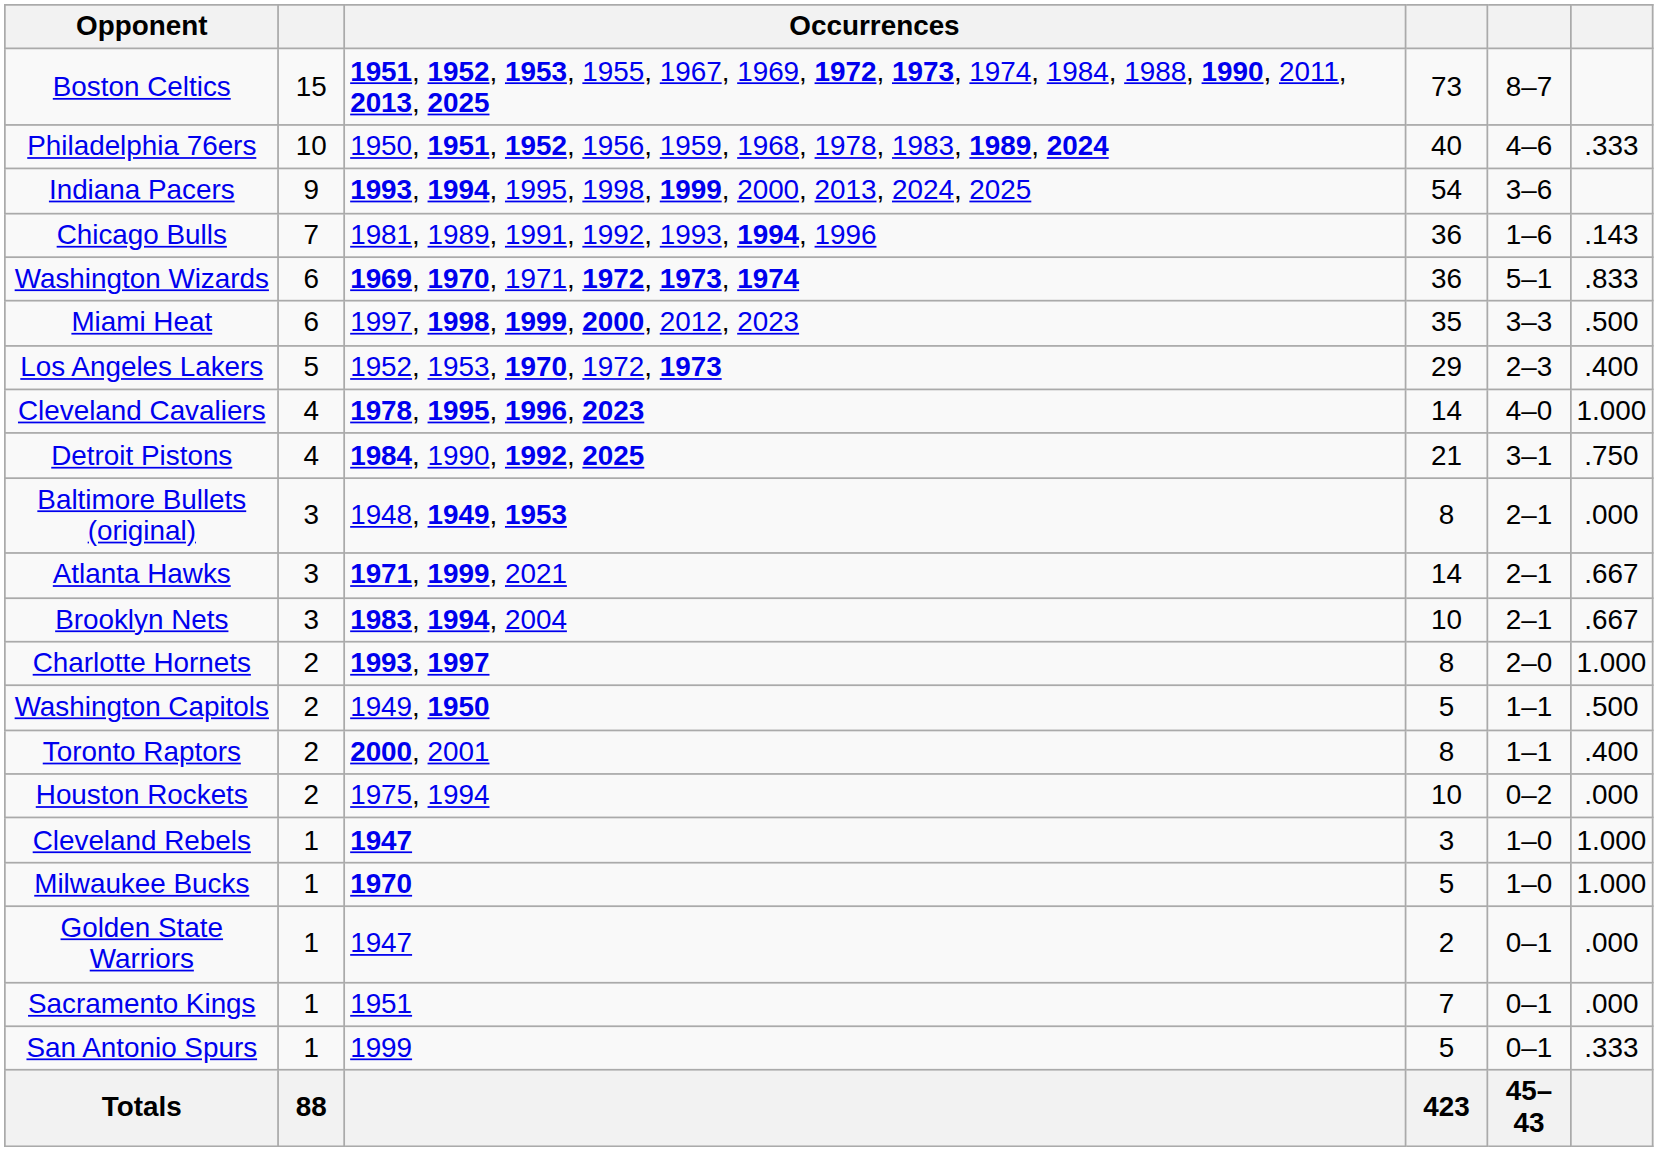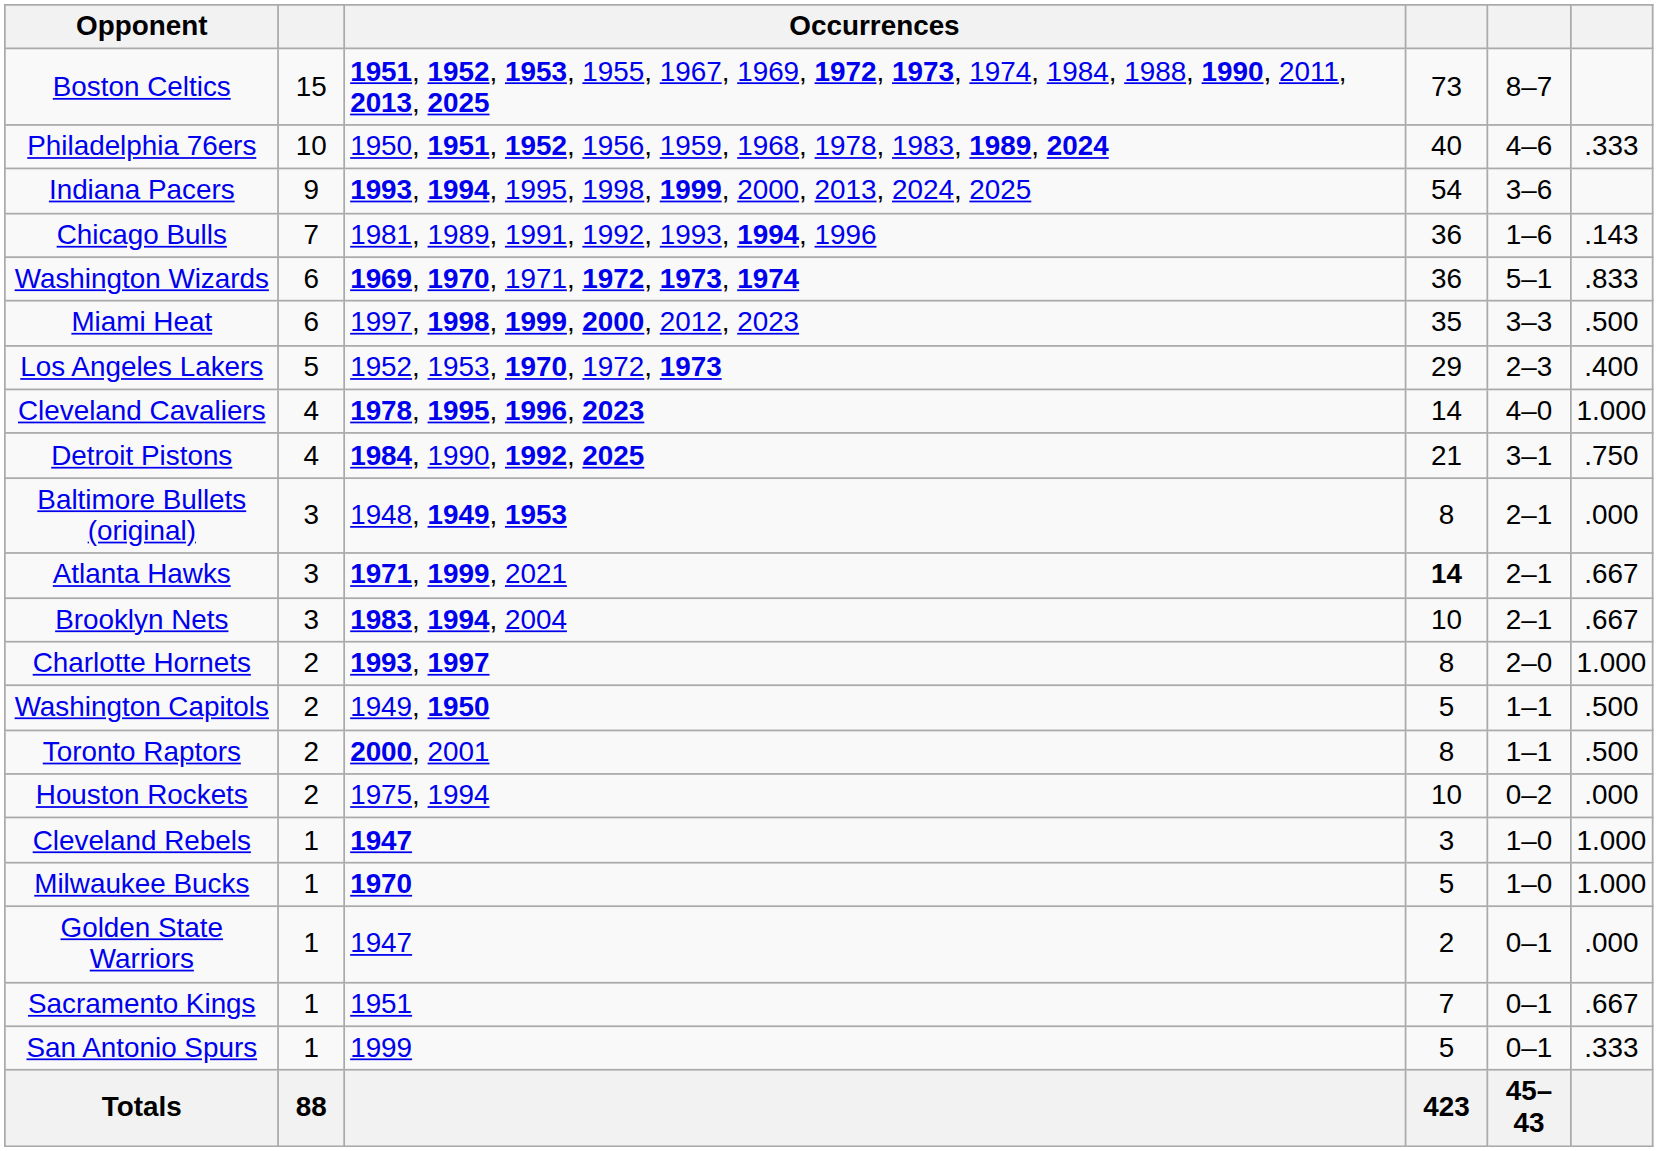Atlanta Hawks | column 4: normal -> bold
Toronto Raptors | column 6: .400 -> .500
Sacramento Kings | column 6: .000 -> .667
